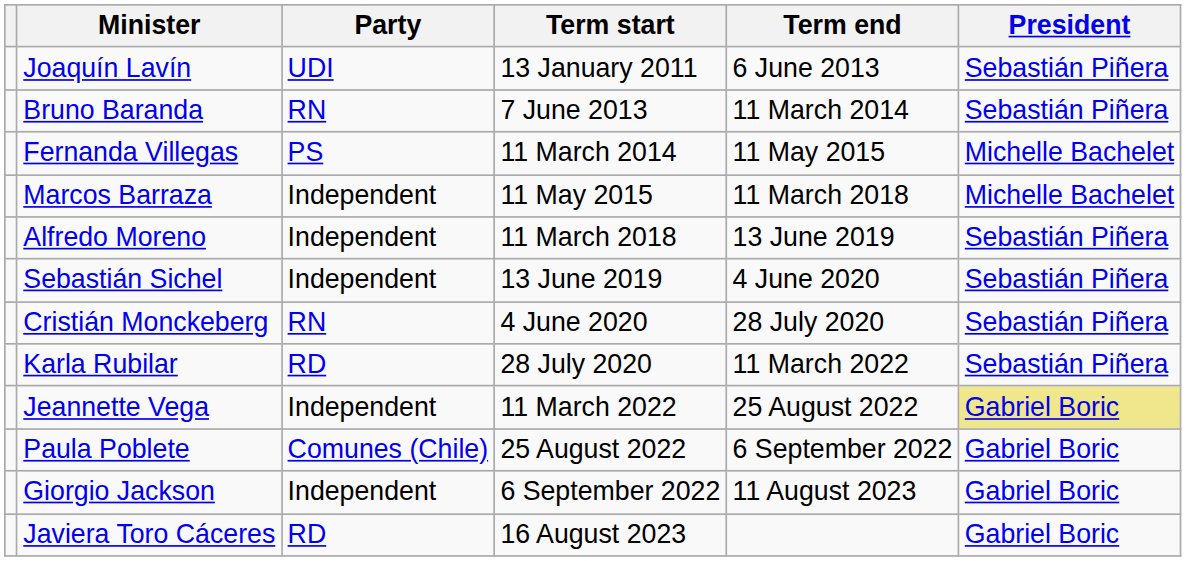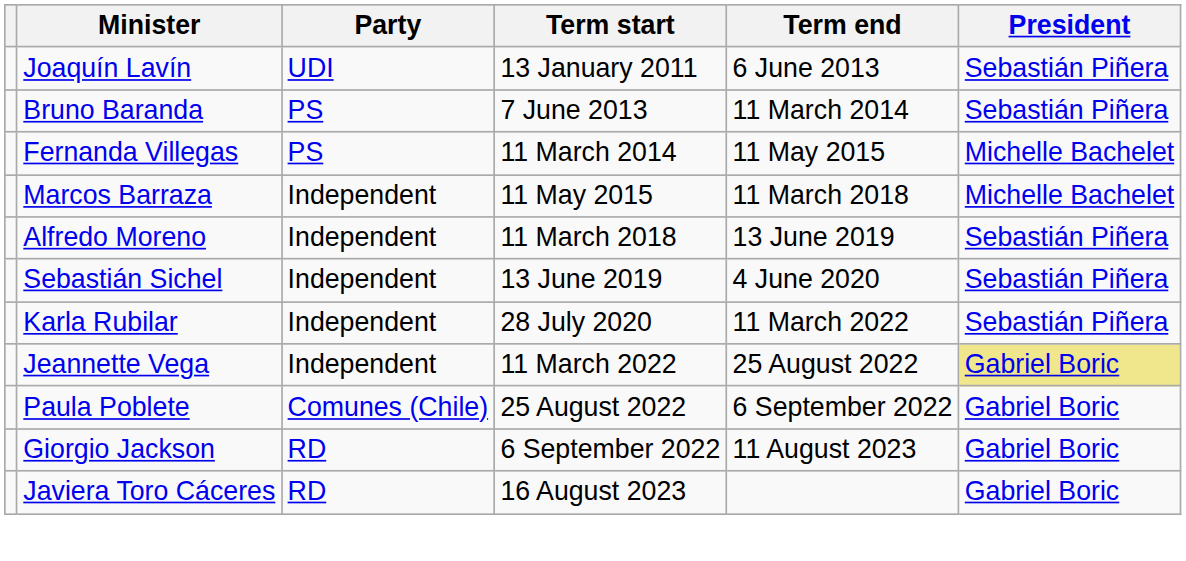Bruno Baranda | Party: RN -> PS
- row: Cristián Monckeberg | RN | 4 June 2020 | 28 July 2020 | Sebastián Piñera
Karla Rubilar | Party: RD -> Independent
Giorgio Jackson | Party: Independent -> RD
